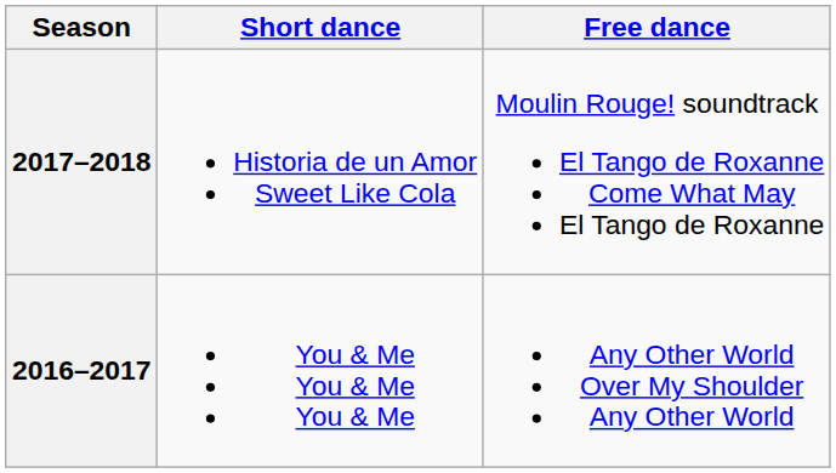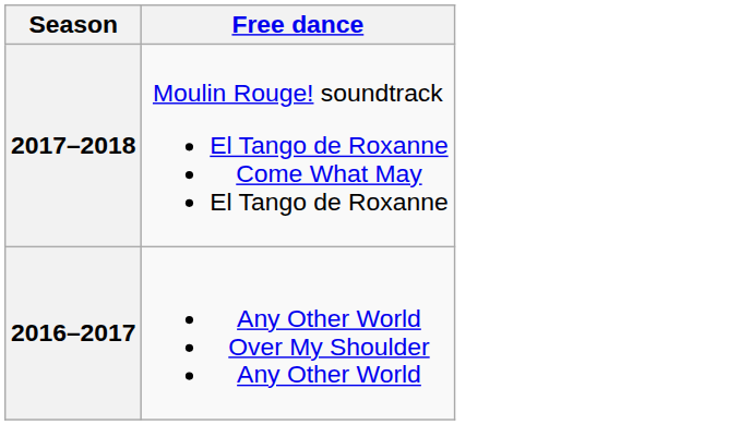- column: Short dance | Historia de un Amor Sweet Like Cola | You & Me You & Me You & Me
